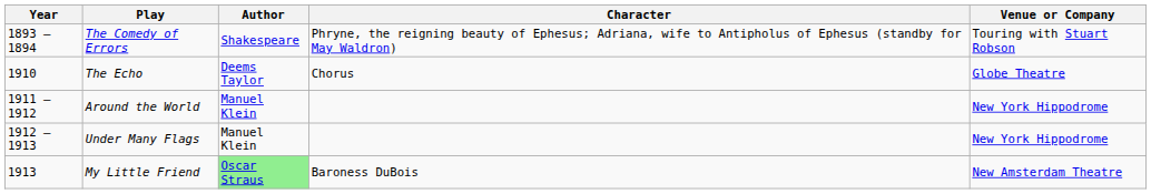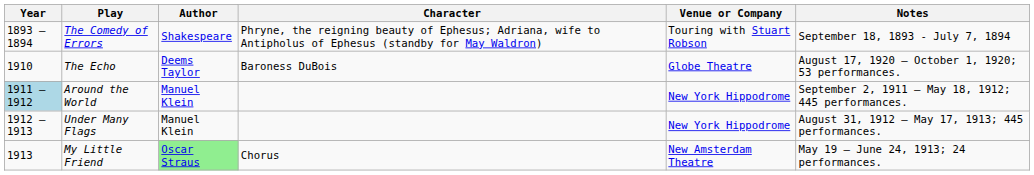+ column: Notes | September 18, 1893 - July 7, 1894 | August 17, 1920 – October 1, 1920; 53 performances. | September 2, 1911 – May 18, 1912; 445 performances. | August 31, 1912 – May 17, 1913; 445 performances. | May 19 – June 24, 1913; 24 performances.
The Echo | Character: Chorus -> Baroness DuBois
Around the World | Year: no background -> lightblue background
My Little Friend | Character: Baroness DuBois -> Chorus
